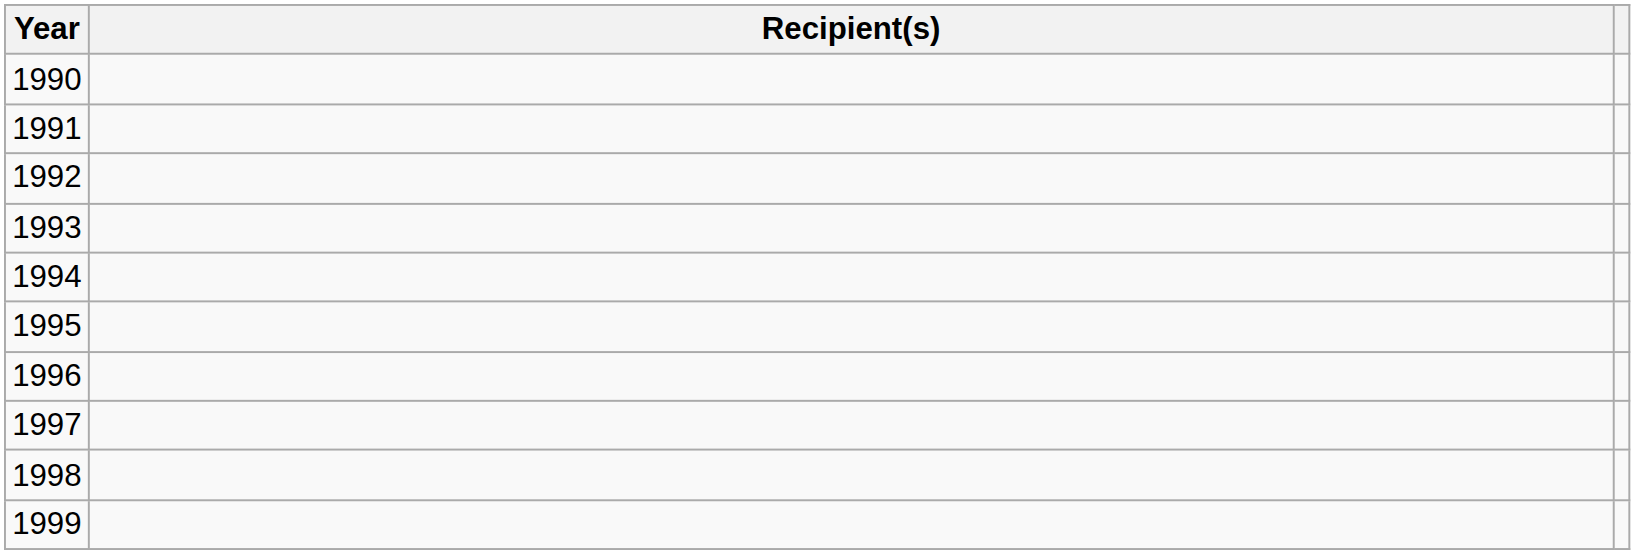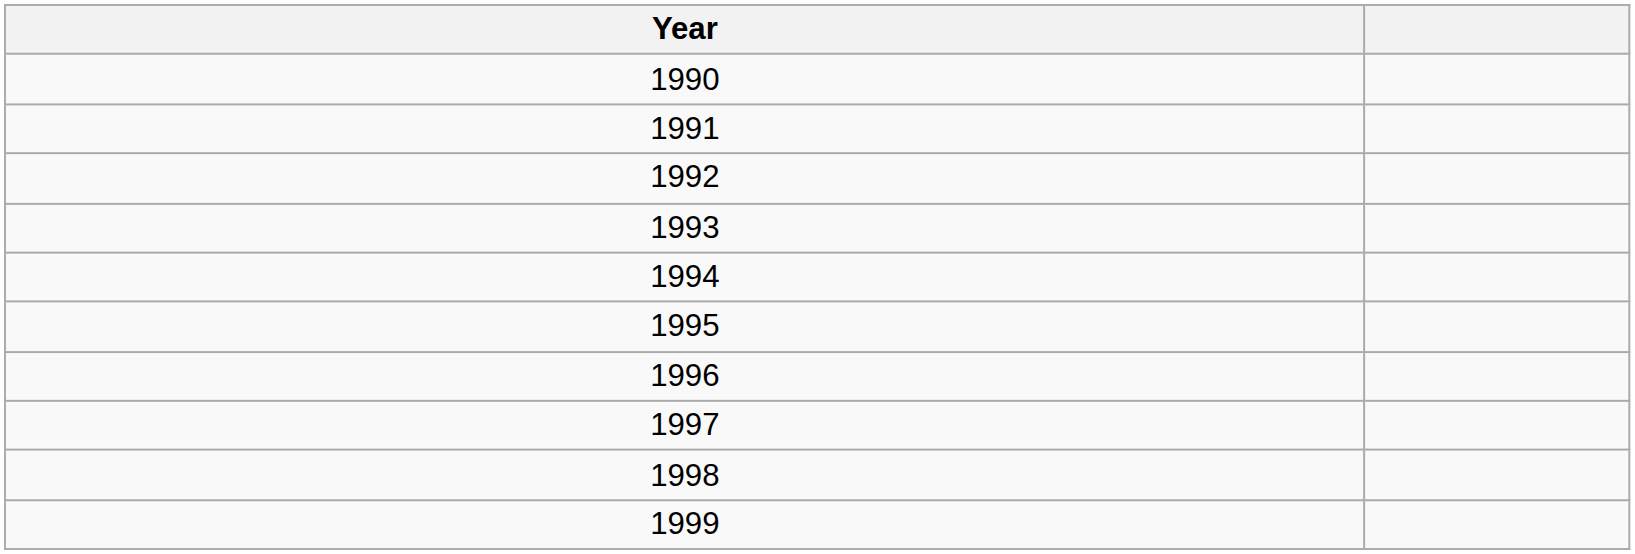- column: Recipient(s)
